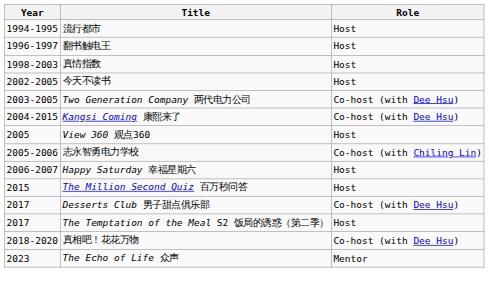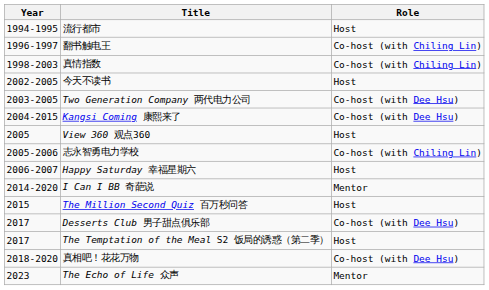翻书触电王 | Role: Host -> Co-host (with Chiling Lin)
真情指数 | Role: Host -> Co-host (with Chiling Lin)
+ row: 2014-2020 | I Can I BB 奇葩说 | Mentor
